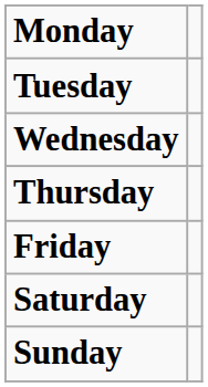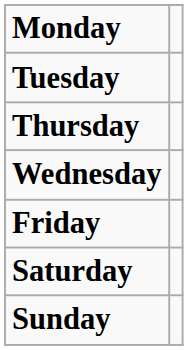rows swapped: Wednesday <-> Thursday
